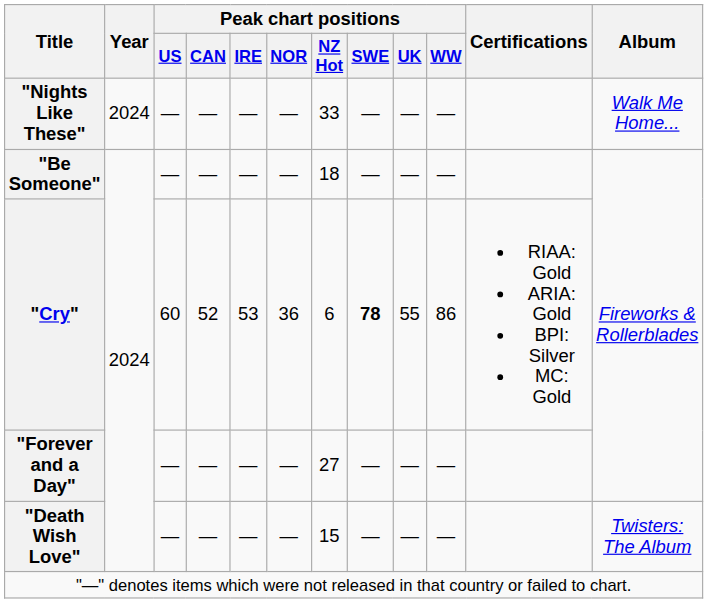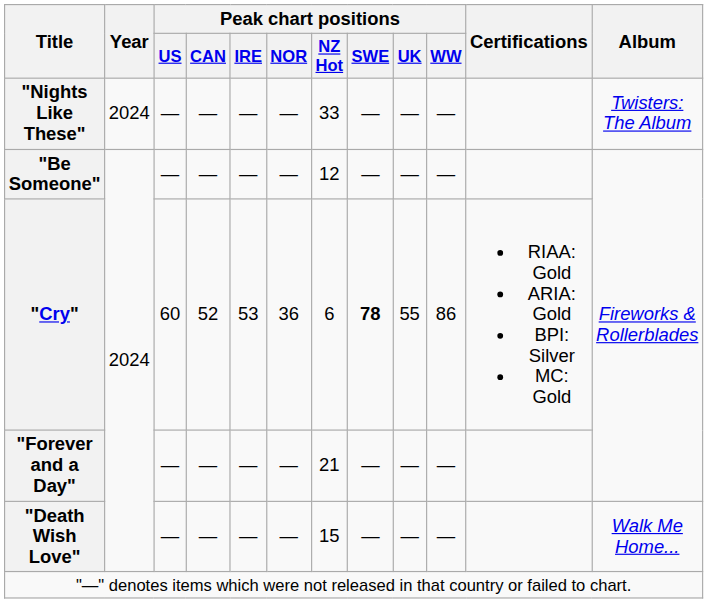"Nights Like These" | Album: Walk Me Home... -> Twisters: The Album
"Be Someone" | Peak chart positions / NZ Hot: 18 -> 12
"Forever and a Day" | Peak chart positions / NZ Hot: 27 -> 21
"Death Wish Love" | Album: Twisters: The Album -> Walk Me Home...
